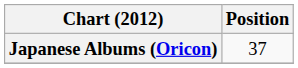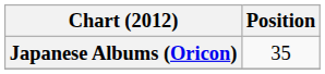Japanese Albums (Oricon) | Position: 37 -> 35
